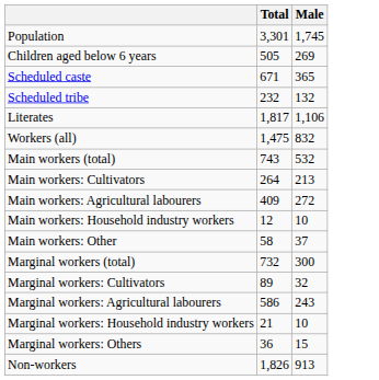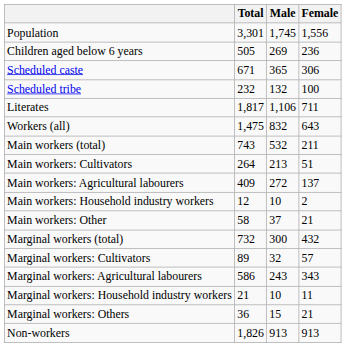+ column: Female | 1,556 | 236 | 306 | 100 | 711 | 643 | 211 | 51 | 137 | 2 | 21 | 432 | 57 | 343 | 11 | 21 | 913
